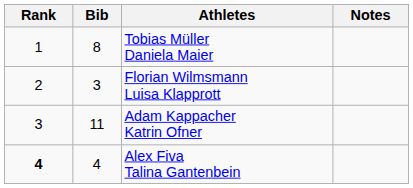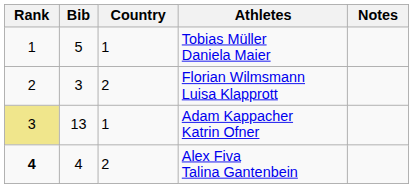+ column: Country | 1 | 2 | 1 | 2
Tobias Müller Daniela Maier | Bib: 8 -> 5
Adam Kappacher Katrin Ofner | Rank: no background -> khaki background
Adam Kappacher Katrin Ofner | Bib: 11 -> 13
